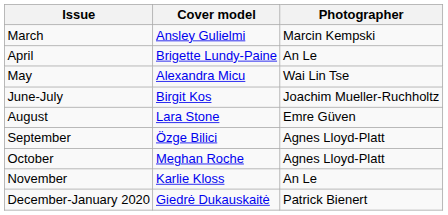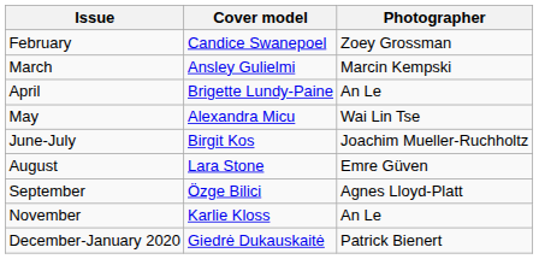+ row: February | Candice Swanepoel | Zoey Grossman
- row: October | Meghan Roche | Agnes Lloyd-Platt
